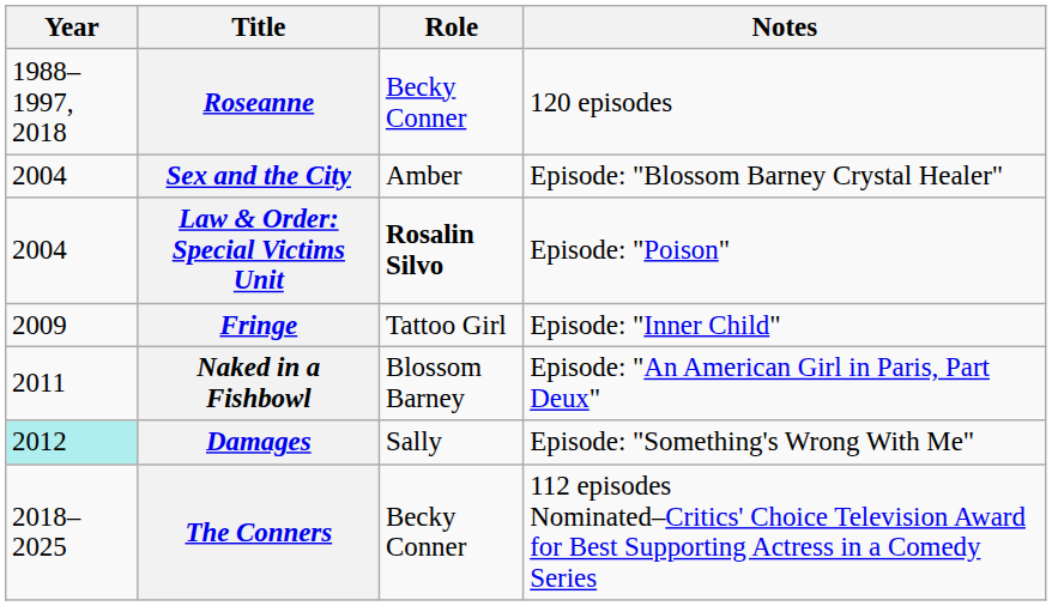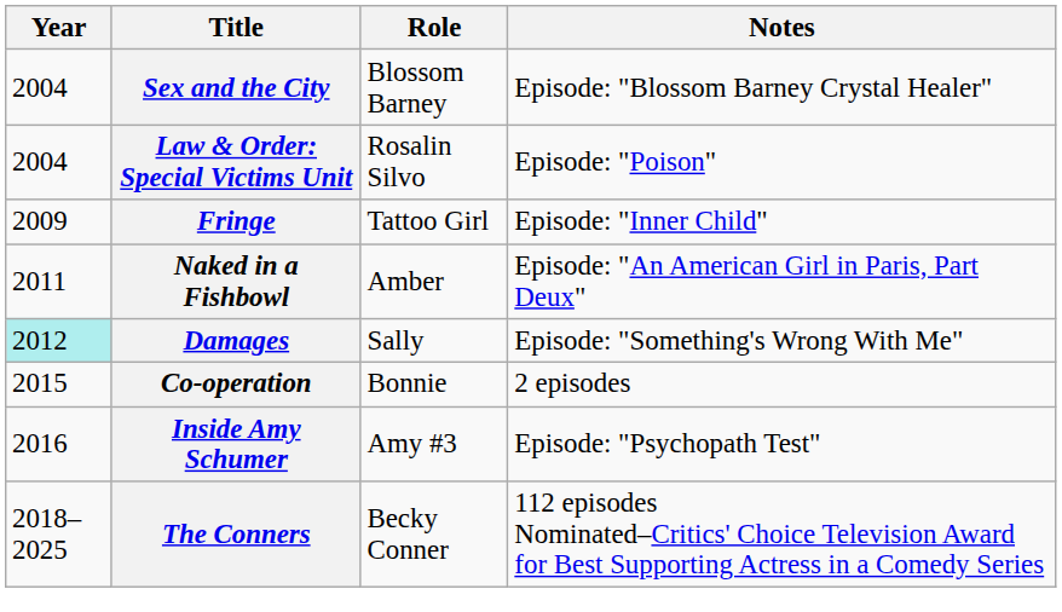- row: 1988–1997, 2018 | Roseanne | Becky Conner | 120 episodes
Sex and the City | Role: Amber -> Blossom Barney
Law & Order: Special Victims Unit | Role: bold -> normal
Naked in a Fishbowl | Role: Blossom Barney -> Amber
+ row: 2015 | Co-operation | Bonnie | 2 episodes
+ row: 2016 | Inside Amy Schumer | Amy #3 | Episode: "Psychopath Test"
